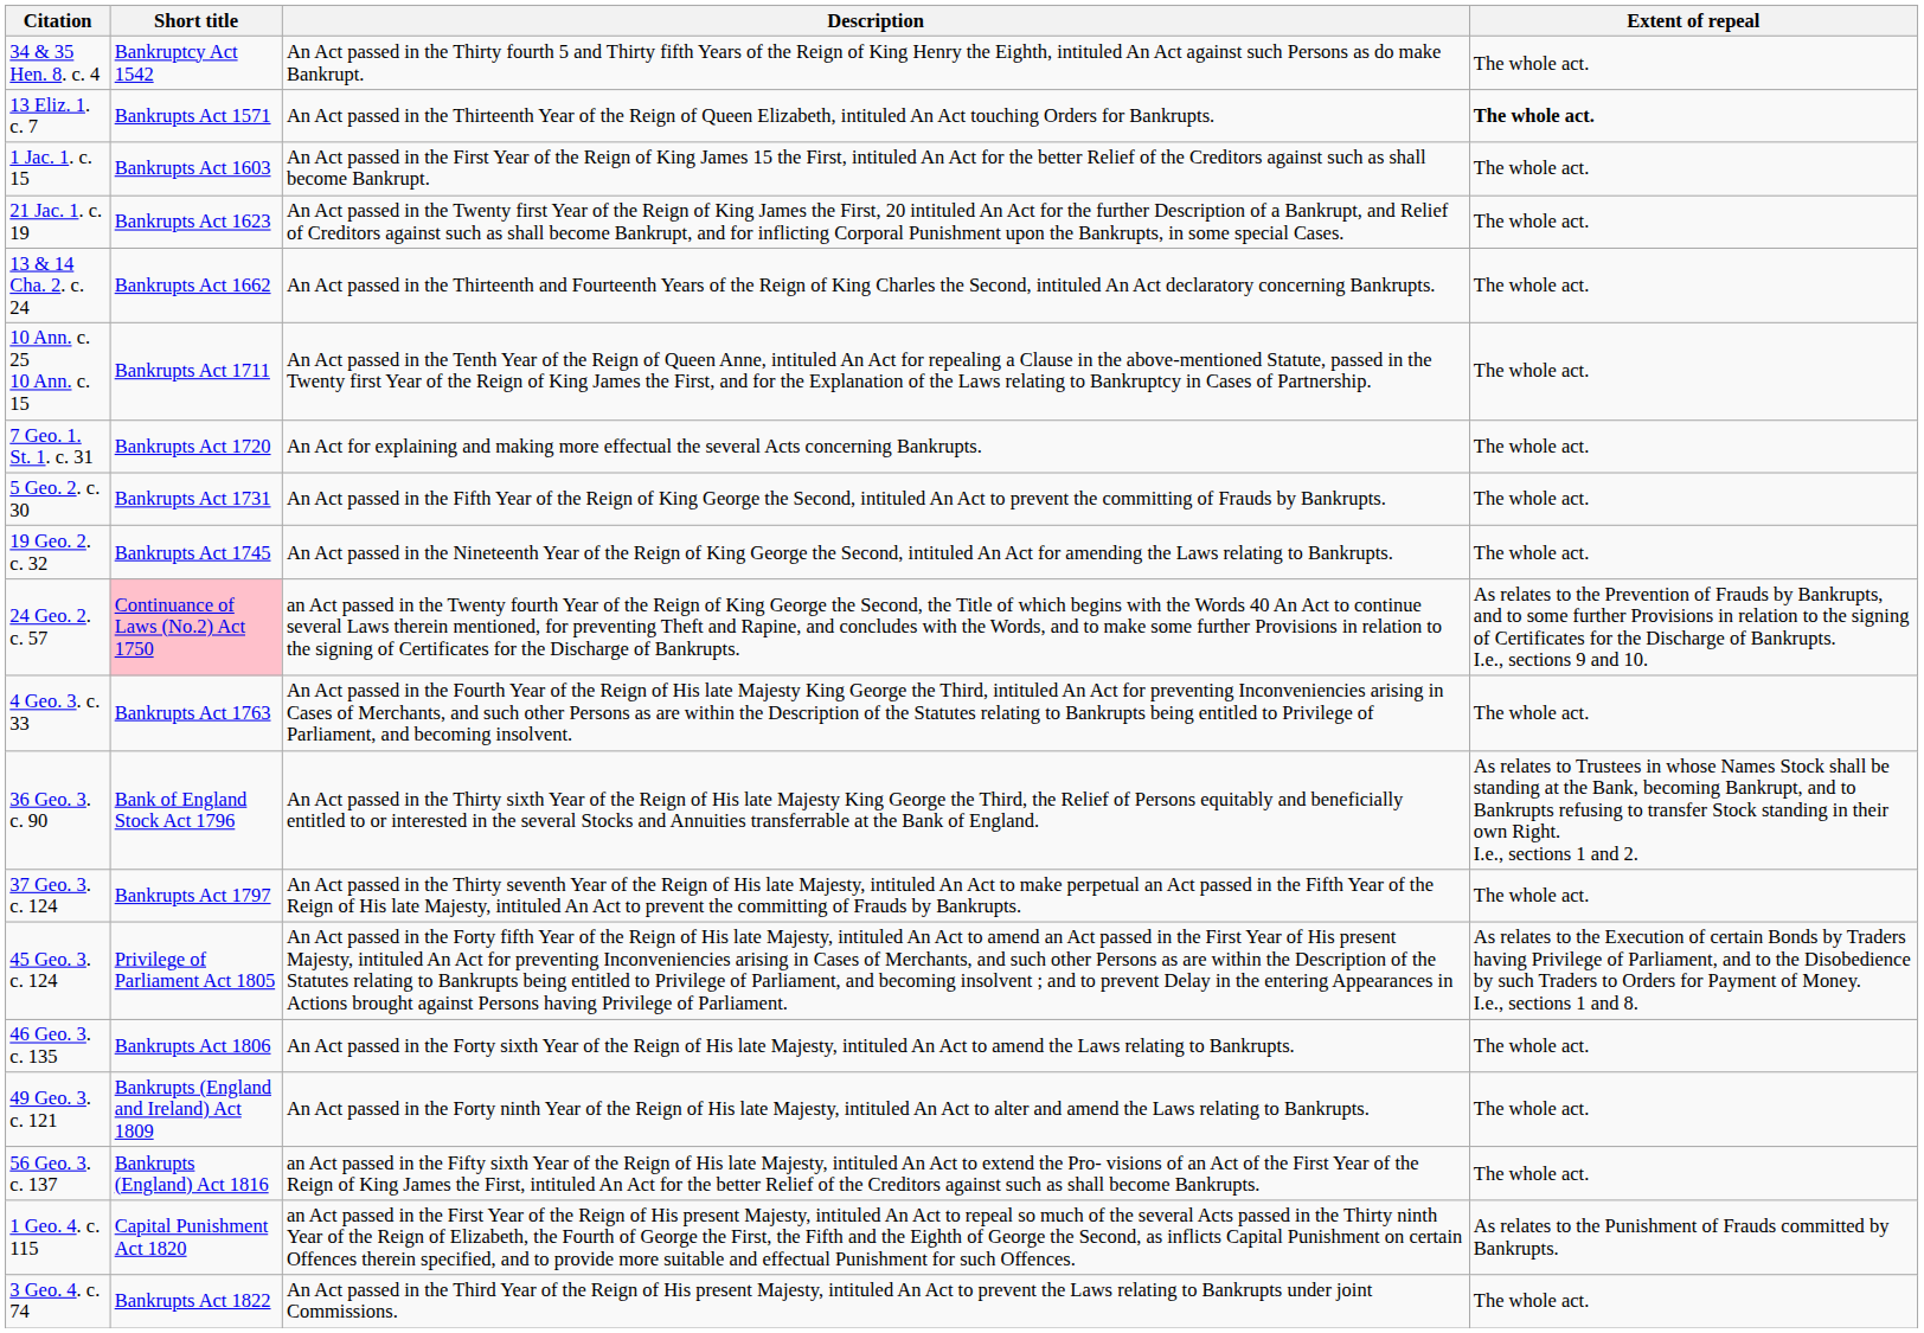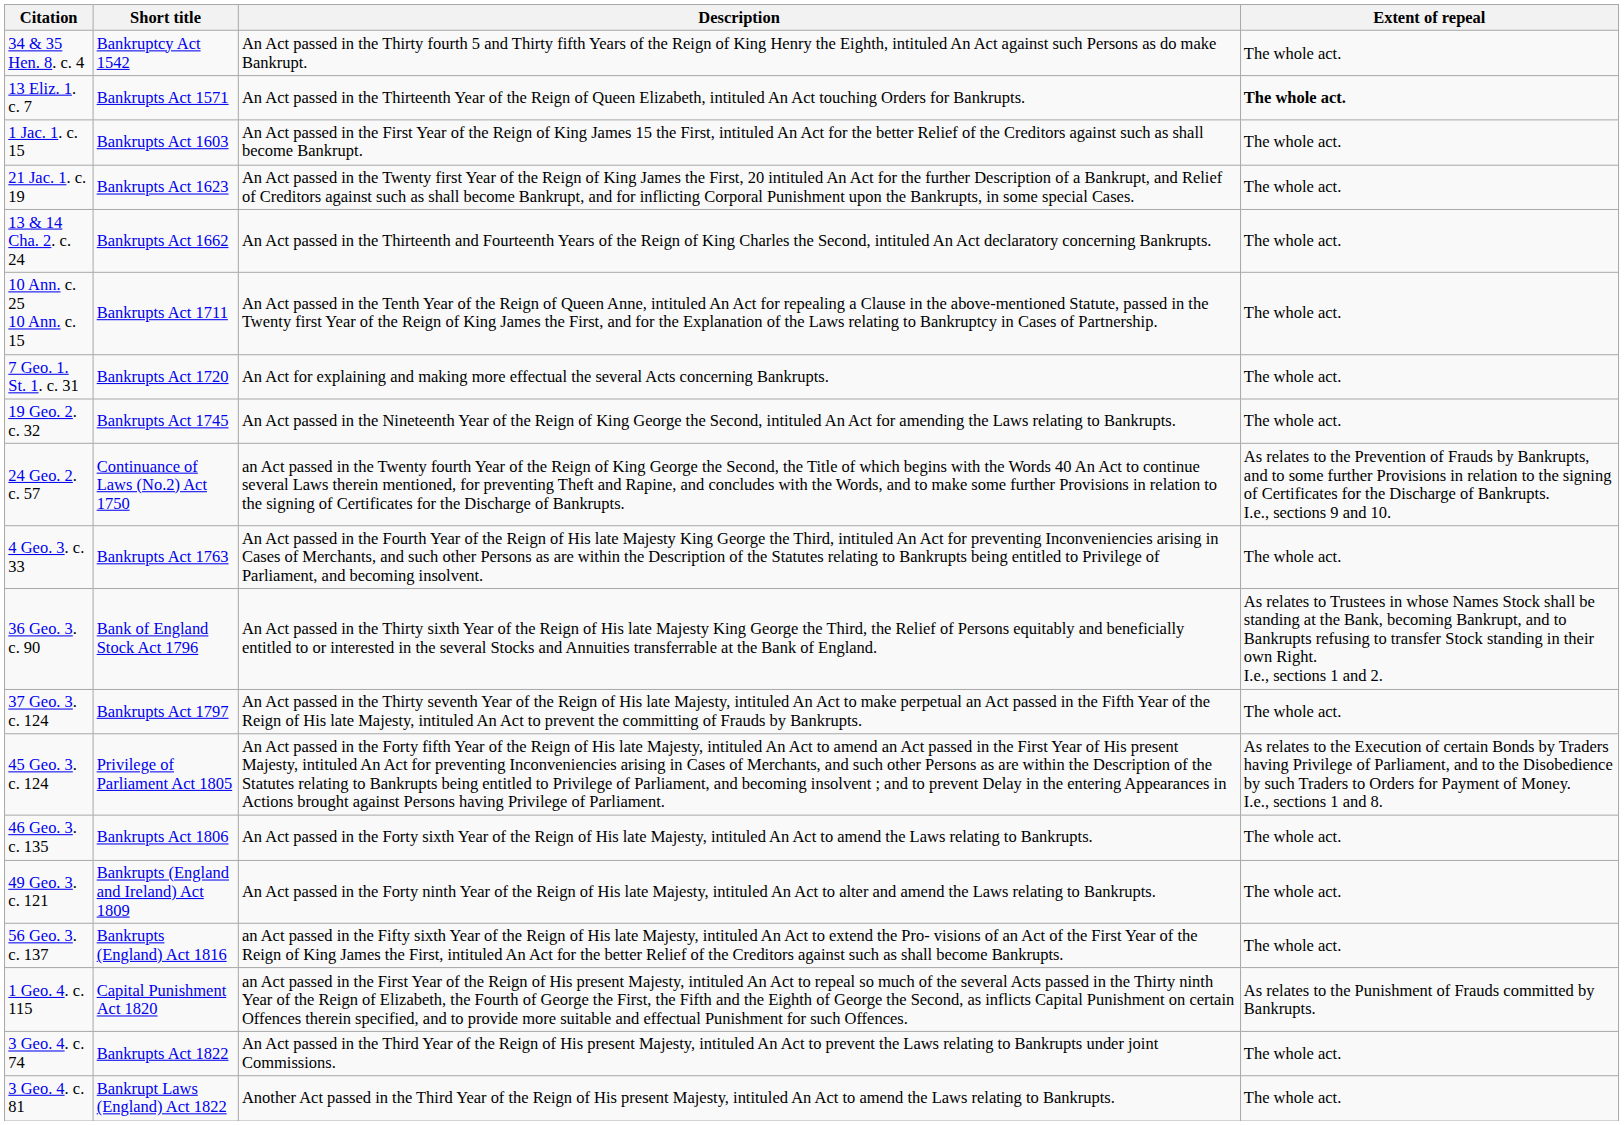- row: 5 Geo. 2. c. 30 | Bankrupts Act 1731 | An Act passed in the Fifth Year of the Reign of King George the Second, intituled An Act to prevent the committing of Frauds by Bankrupts. | The whole act.
24 Geo. 2. c. 57 | Short title: pink background -> no background
+ row: 3 Geo. 4. c. 81 | Bankrupt Laws (England) Act 1822 | Another Act passed in the Third Year of the Reign of His present Majesty, intituled An Act to amend the Laws relating to Bankrupts. | The whole act.
